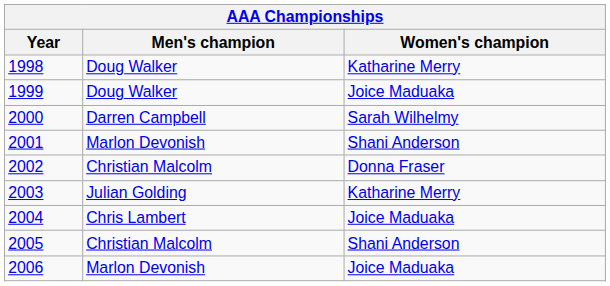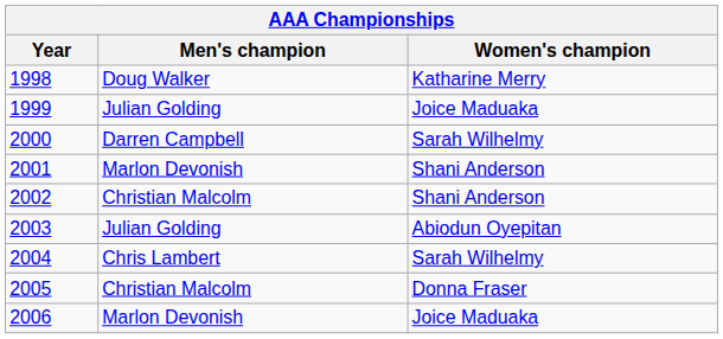1999 | Men's champion: Doug Walker -> Julian Golding
2002 | Women's champion: Donna Fraser -> Shani Anderson
2003 | Women's champion: Katharine Merry -> Abiodun Oyepitan
2004 | Women's champion: Joice Maduaka -> Sarah Wilhelmy
2005 | Women's champion: Shani Anderson -> Donna Fraser
